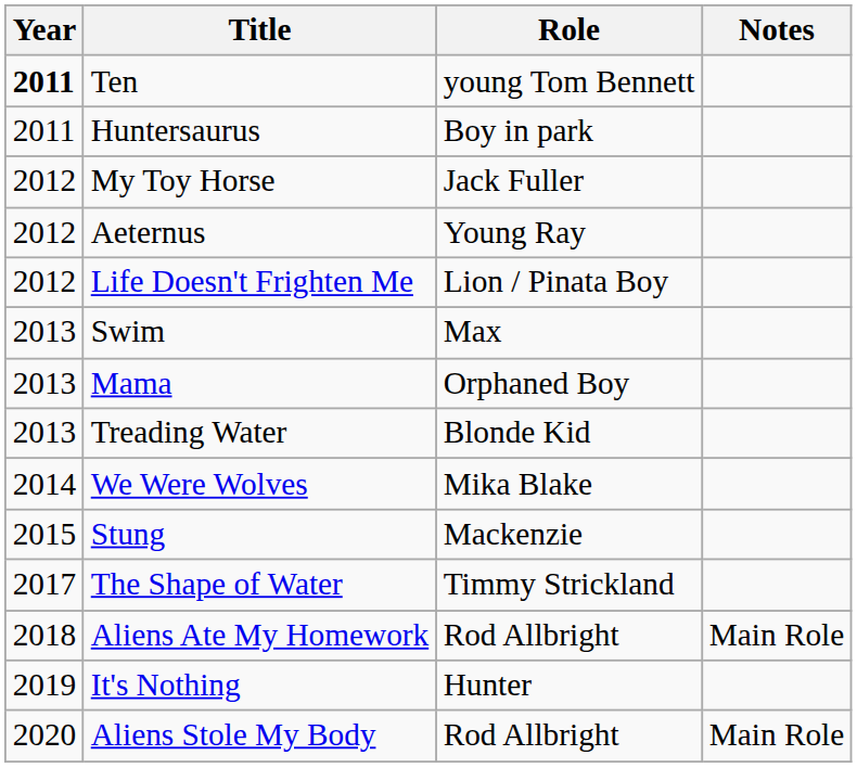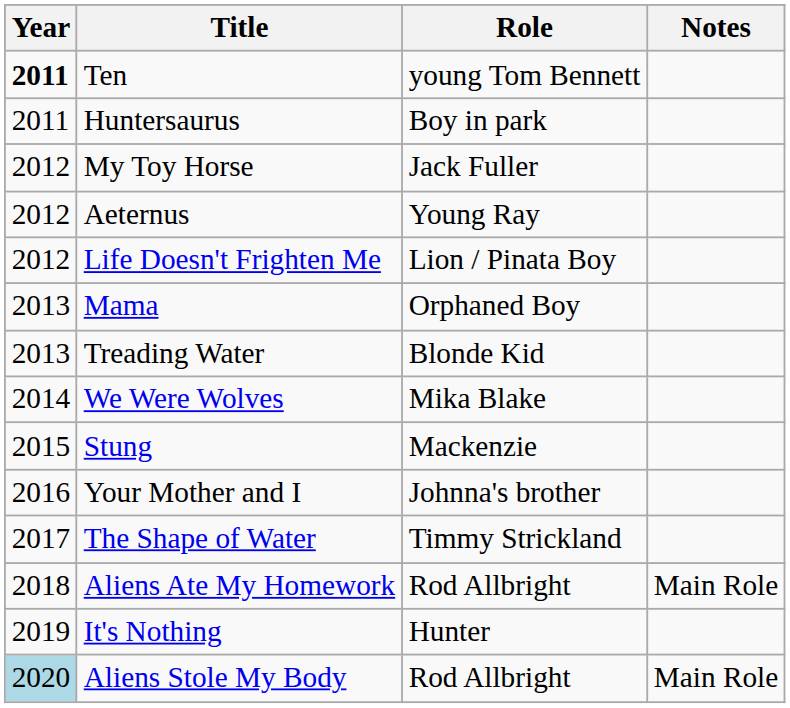- row: 2013 | Swim | Max
+ row: 2016 | Your Mother and I | Johnna's brother
Aliens Stole My Body | Year: no background -> lightblue background
